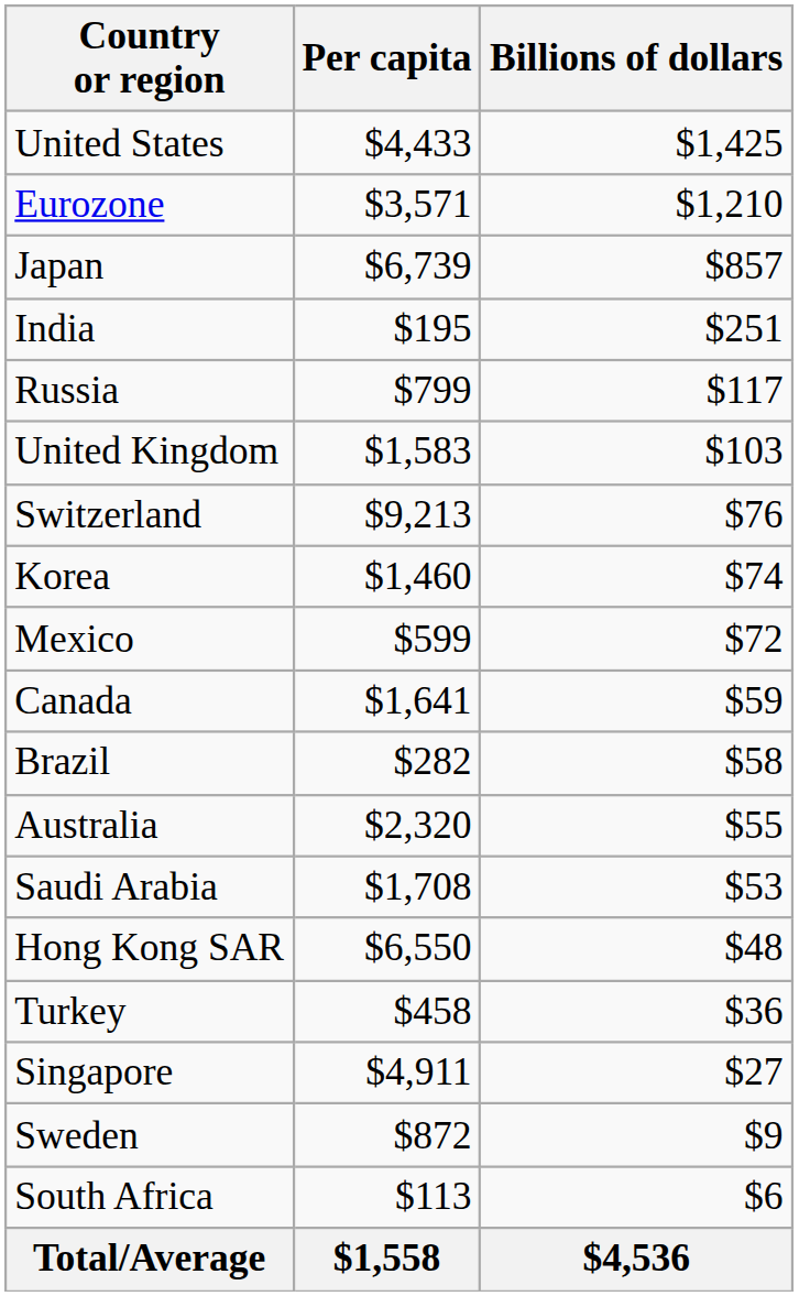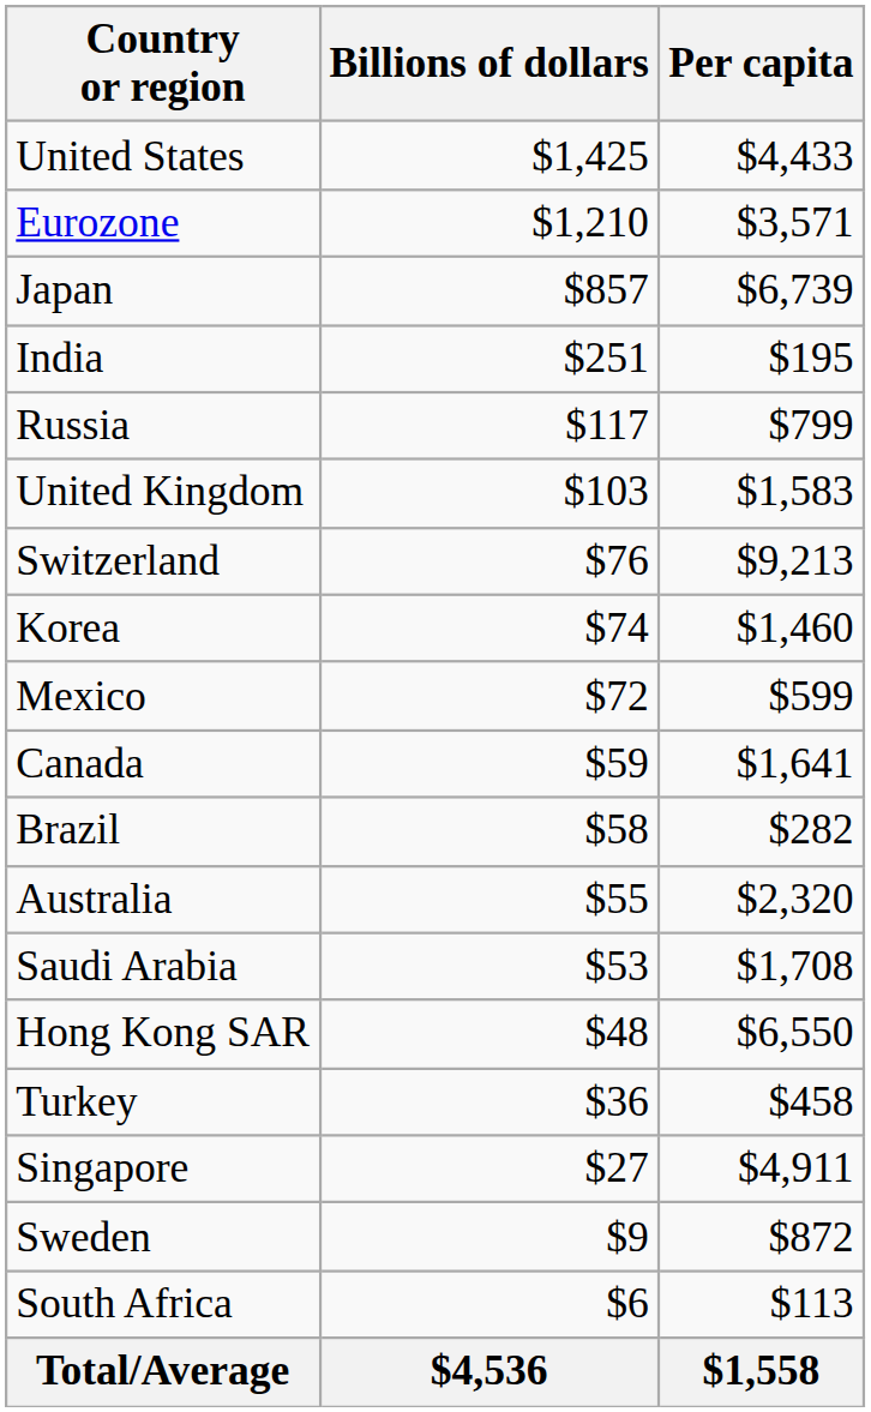columns swapped: Billions of dollars <-> Per capita
